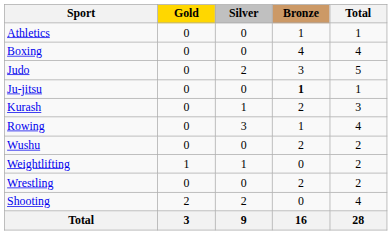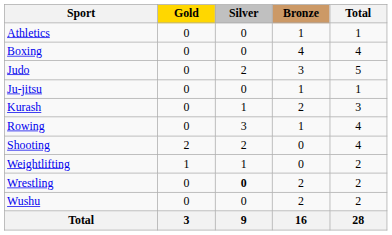Ju-jitsu | Bronze: bold -> normal
rows swapped: Shooting <-> Wushu
Wrestling | Silver: normal -> bold
